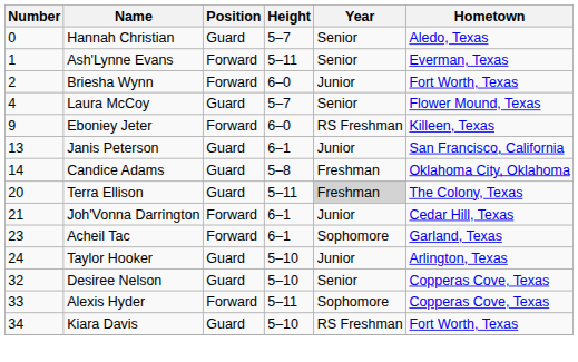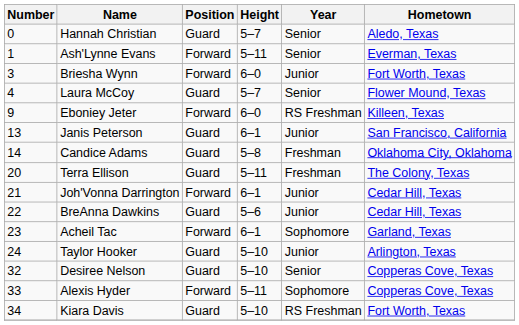Briesha Wynn | Number: 2 -> 3
Terra Ellison | Year: lightgrey background -> no background
+ row: 22 | BreAnna Dawkins | Guard | 5–6 | Junior | Cedar Hill, Texas
